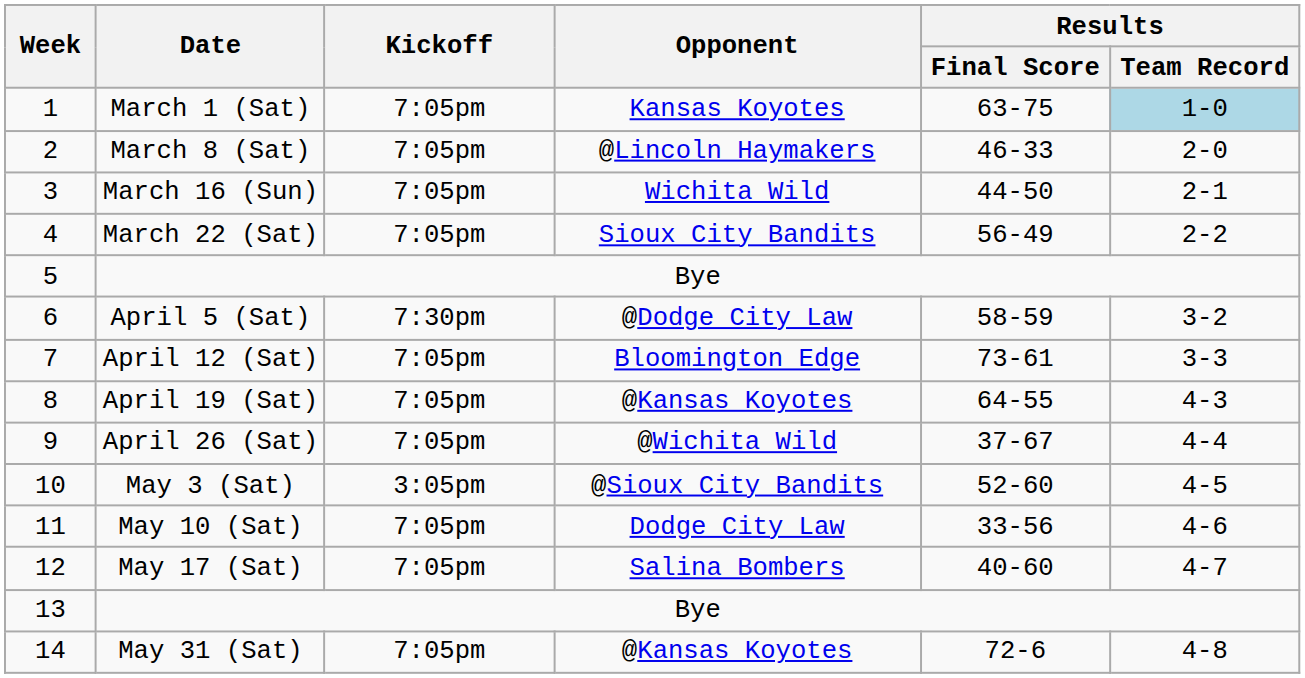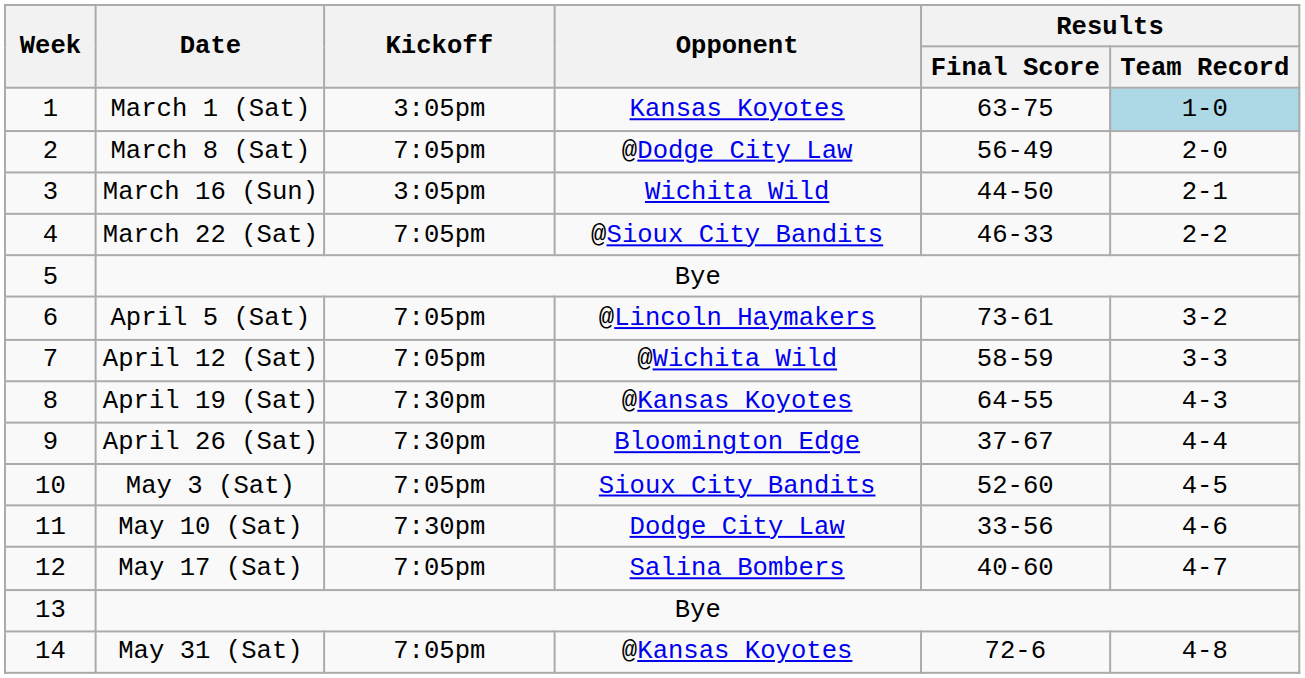March 1 (Sat) | Kickoff: 7:05pm -> 3:05pm
March 8 (Sat) | Opponent: @Lincoln Haymakers -> @Dodge City Law
March 8 (Sat) | Results / Final Score: 46-33 -> 56-49
March 16 (Sun) | Kickoff: 7:05pm -> 3:05pm
March 22 (Sat) | Opponent: Sioux City Bandits -> @Sioux City Bandits
March 22 (Sat) | Results / Final Score: 56-49 -> 46-33
April 5 (Sat) | Kickoff: 7:30pm -> 7:05pm
April 5 (Sat) | Opponent: @Dodge City Law -> @Lincoln Haymakers
April 5 (Sat) | Results / Final Score: 58-59 -> 73-61
April 12 (Sat) | Opponent: Bloomington Edge -> @Wichita Wild
April 12 (Sat) | Results / Final Score: 73-61 -> 58-59
April 19 (Sat) | Kickoff: 7:05pm -> 7:30pm
April 26 (Sat) | Kickoff: 7:05pm -> 7:30pm
April 26 (Sat) | Opponent: @Wichita Wild -> Bloomington Edge
May 3 (Sat) | Kickoff: 3:05pm -> 7:05pm
May 3 (Sat) | Opponent: @Sioux City Bandits -> Sioux City Bandits
May 10 (Sat) | Kickoff: 7:05pm -> 7:30pm
